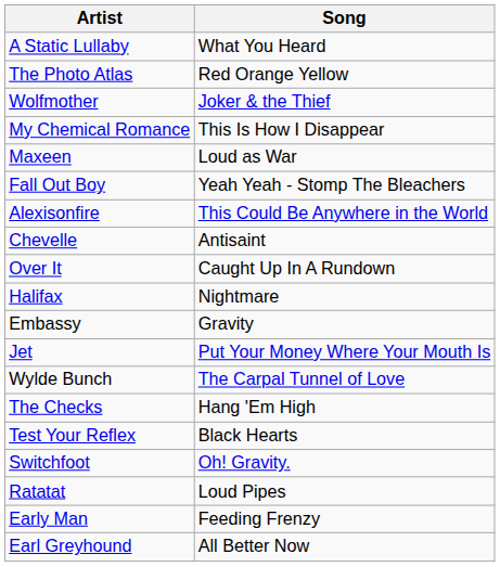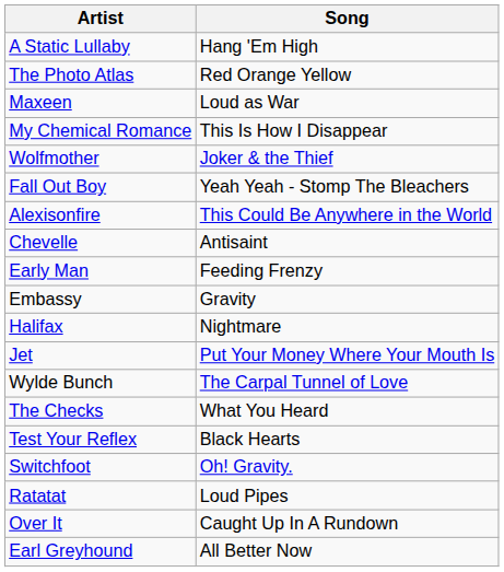A Static Lullaby | Song: What You Heard -> Hang 'Em High
rows swapped: Wolfmother <-> Maxeen
rows swapped: Early Man <-> Over It
rows swapped: Embassy <-> Halifax
The Checks | Song: Hang 'Em High -> What You Heard
